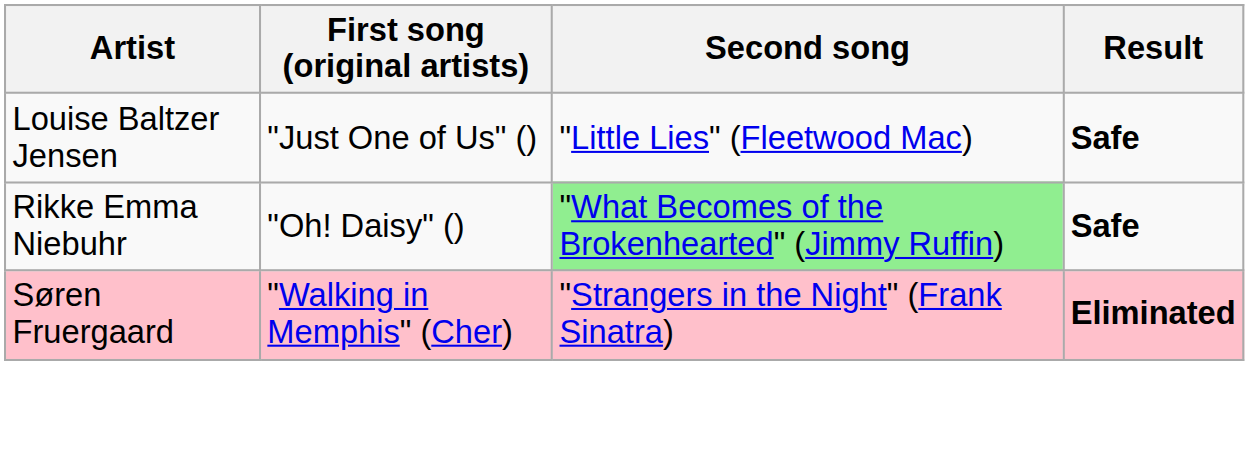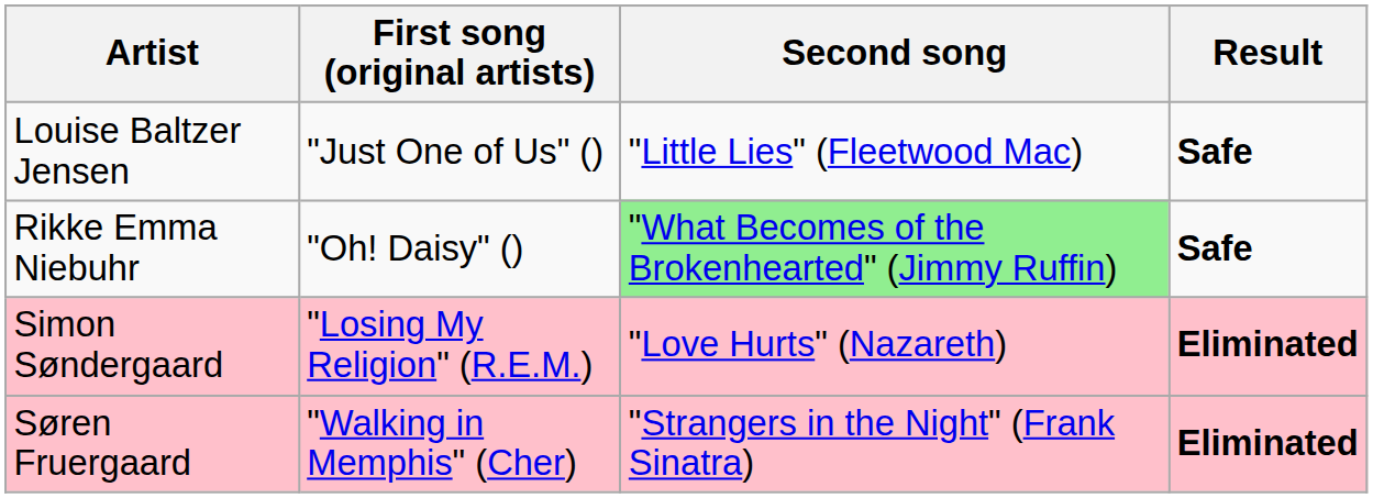+ row: Simon Søndergaard | "Losing My Religion" (R.E.M.) | "Love Hurts" (Nazareth) | Eliminated
